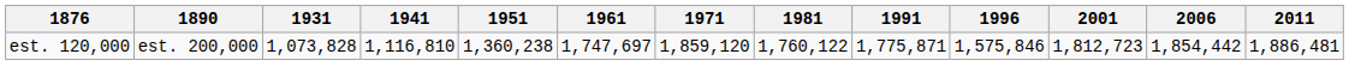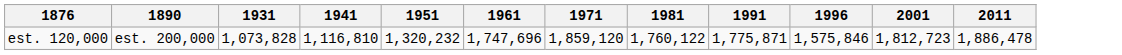- column: 2006 | 1,854,442
est. 120,000 | 1951: 1,360,238 -> 1,320,232
est. 120,000 | 1961: 1,747,697 -> 1,747,696
est. 120,000 | 2011: 1,886,481 -> 1,886,478
